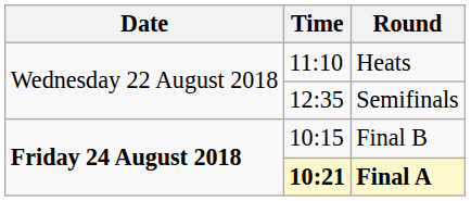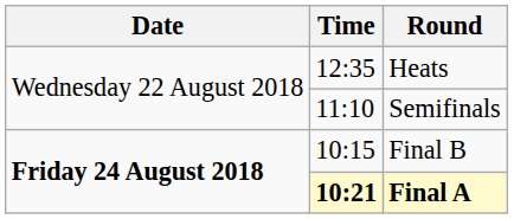Heats | Time: 11:10 -> 12:35
Semifinals | Time: 12:35 -> 11:10
